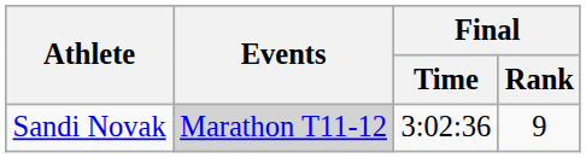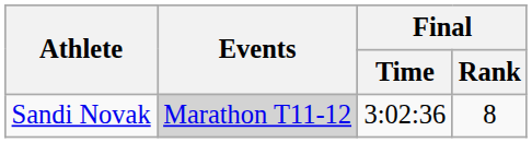Sandi Novak | Final / Rank: 9 -> 8
